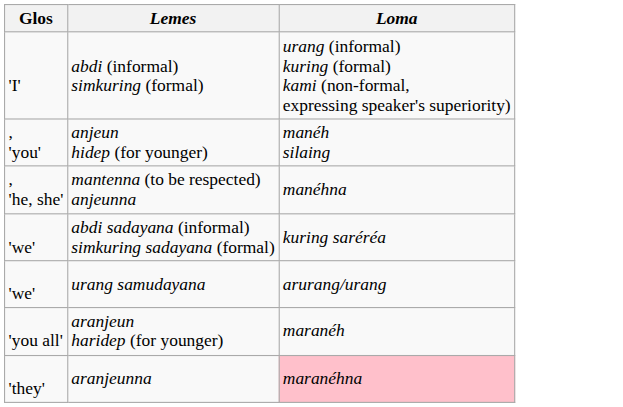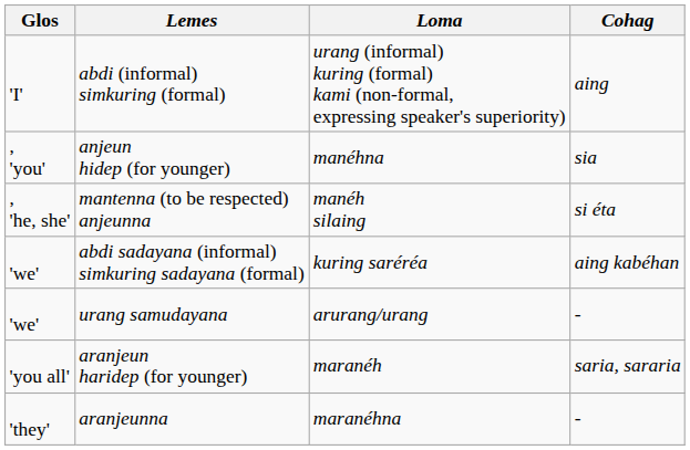+ column: Cohag | aing | sia | si éta | aing kabéhan | - | saria, sararia | -
anjeun hidep (for younger) | Loma: manéh silaing -> manéhna
mantenna (to be respected) anjeunna | Loma: manéhna -> manéh silaing
aranjeunna | Loma: pink background -> no background
